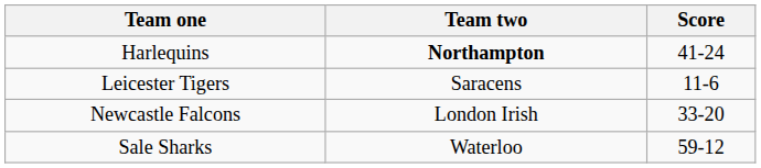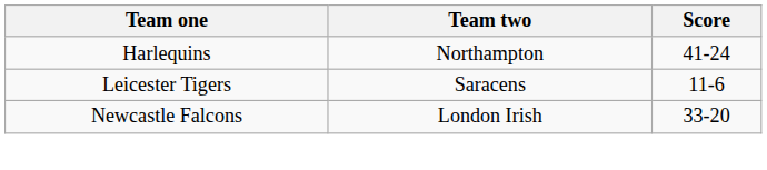Harlequins | Team two: bold -> normal
- row: Sale Sharks | Waterloo | 59-12
